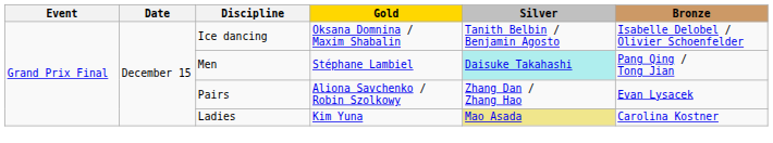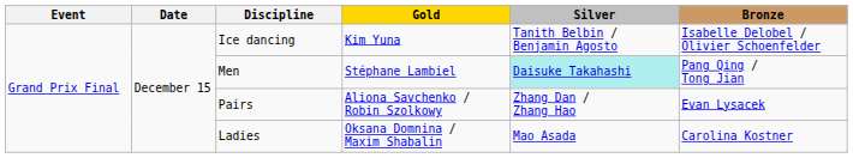Ice dancing | Gold: Oksana Domnina / Maxim Shabalin -> Kim Yuna
Ladies | Gold: Kim Yuna -> Oksana Domnina / Maxim Shabalin
Ladies | Silver: khaki background -> no background
